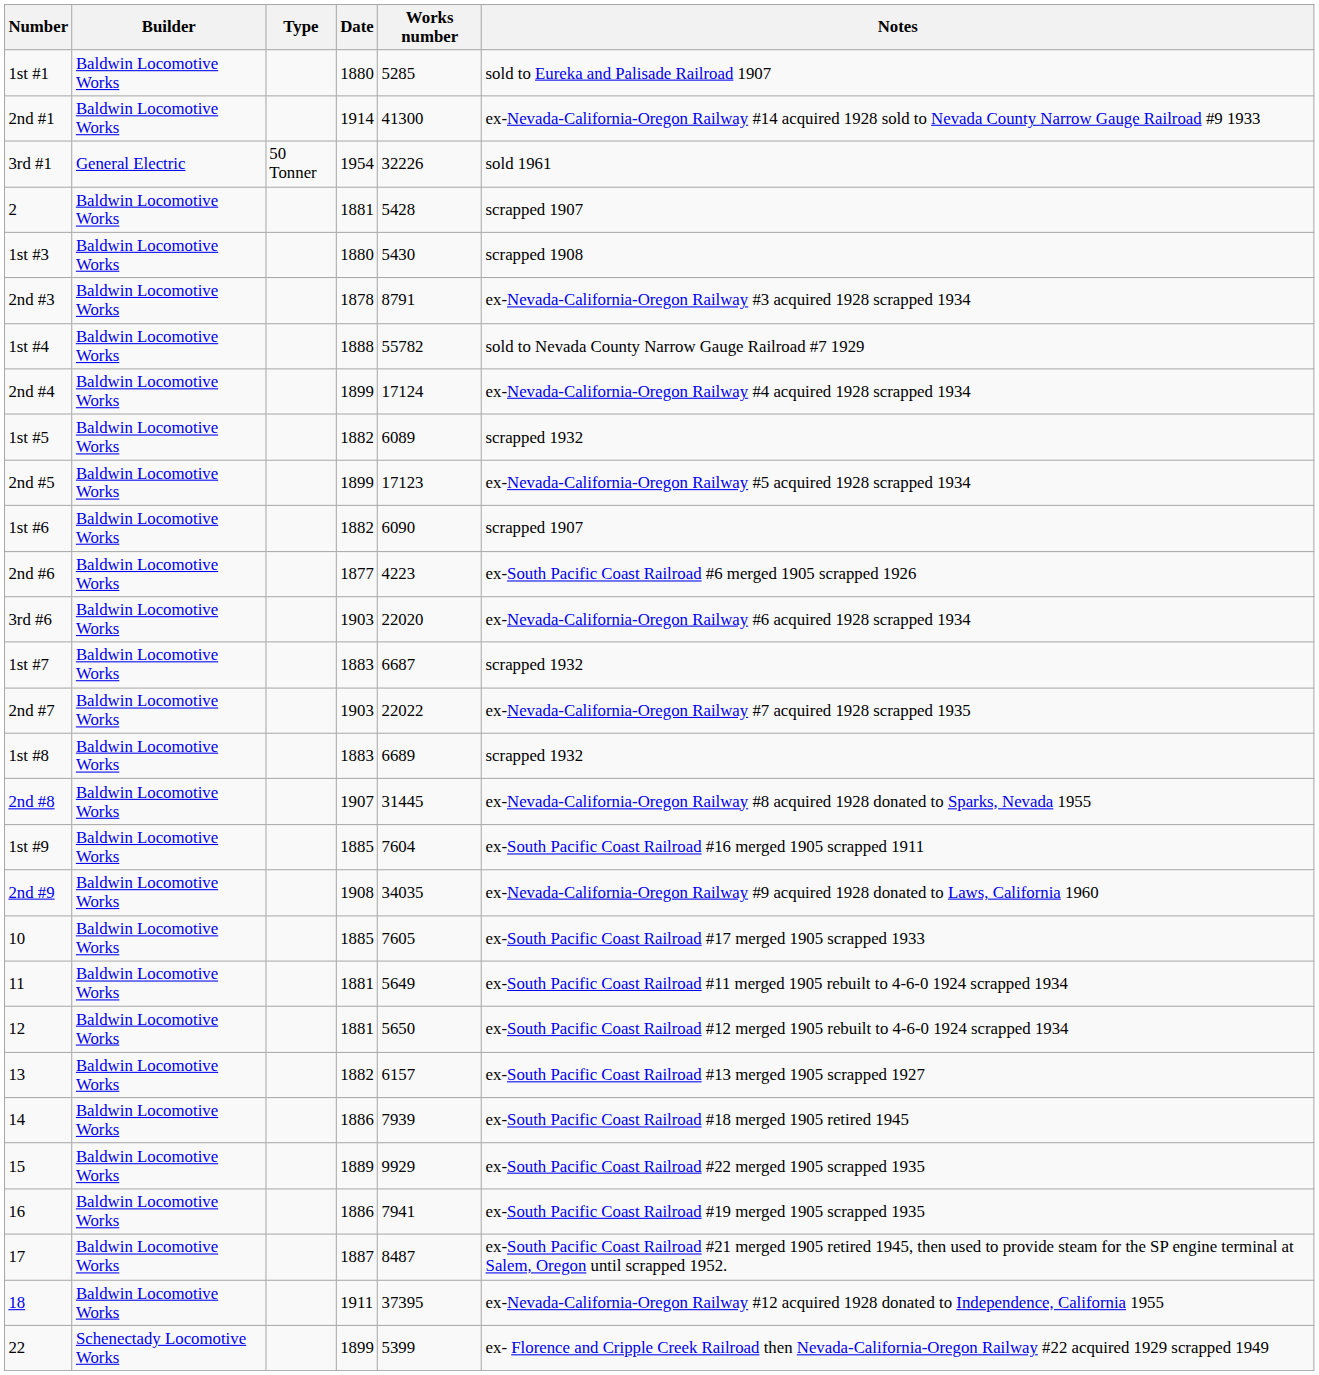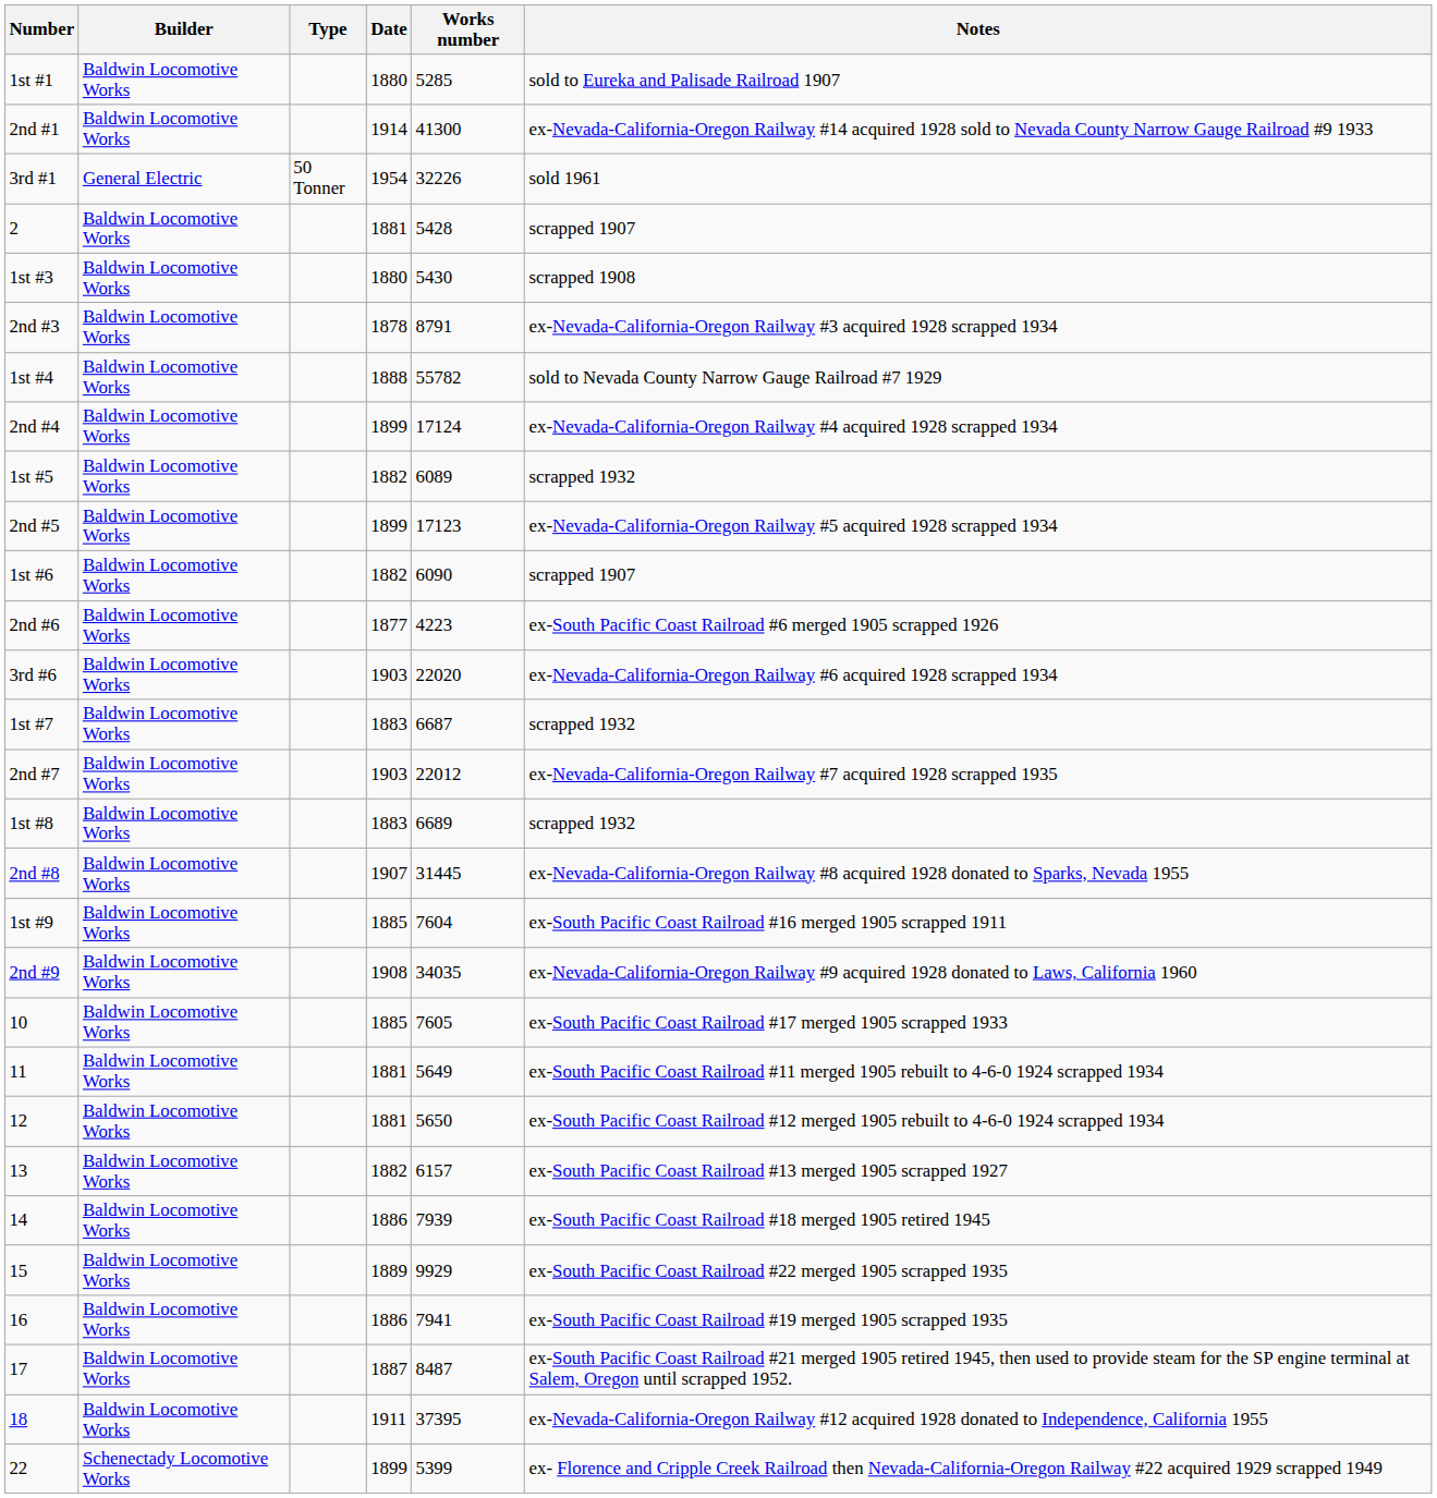2nd #7 | Works number: 22022 -> 22012
